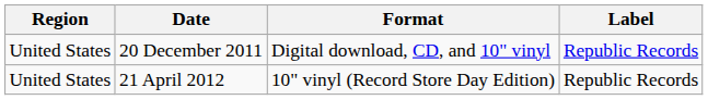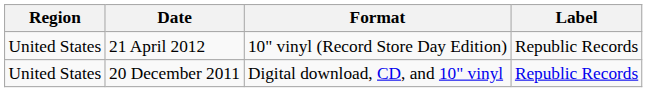rows swapped: 20 December 2011 <-> 21 April 2012
